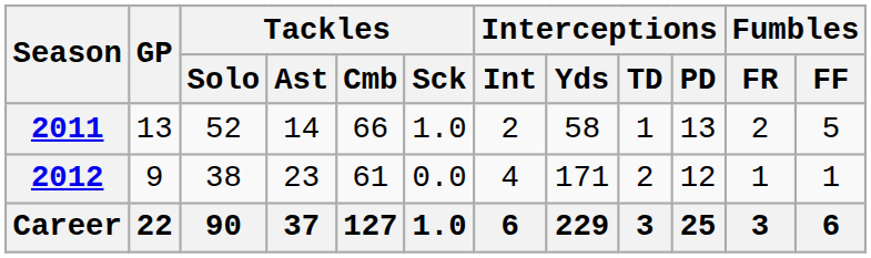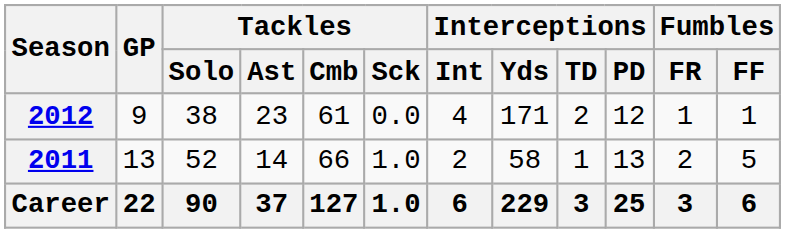rows swapped: 2011 <-> 2012
